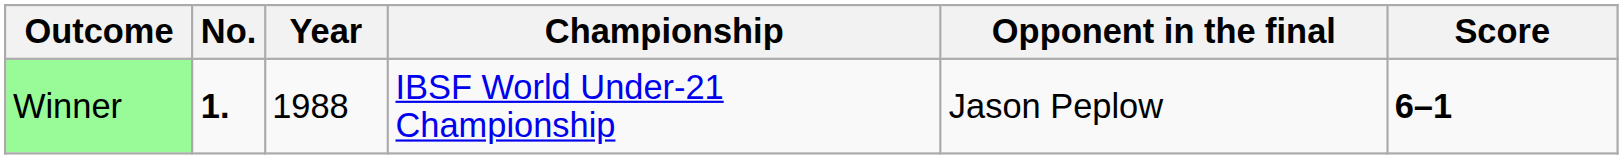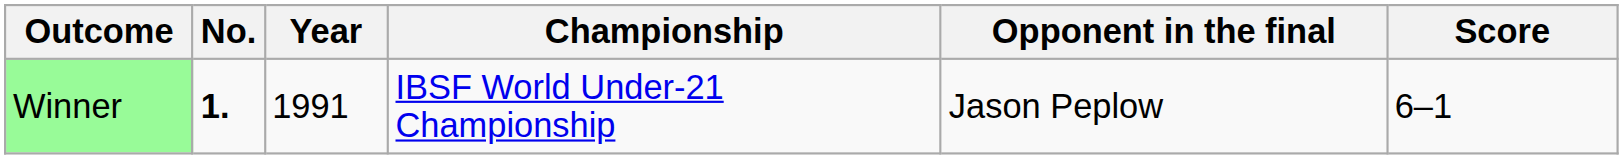Winner | Year: 1988 -> 1991
Winner | Score: bold -> normal
